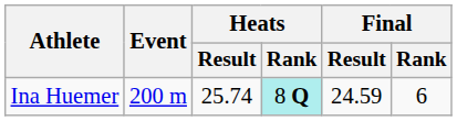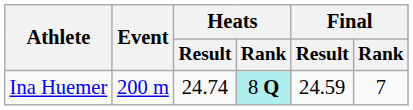Ina Huemer | Heats / Result: 25.74 -> 24.74
Ina Huemer | Final / Rank: 6 -> 7
